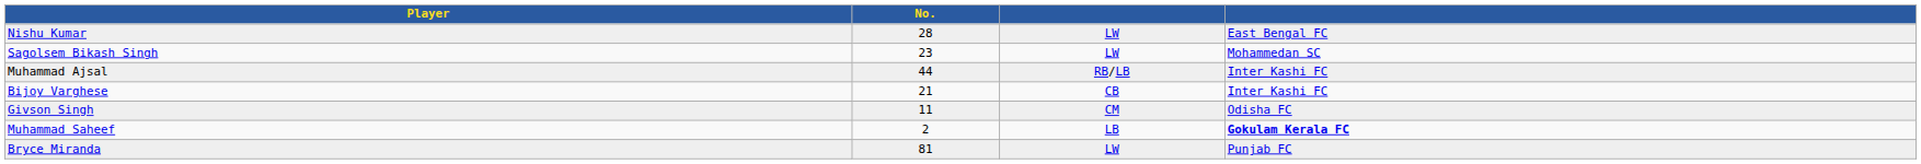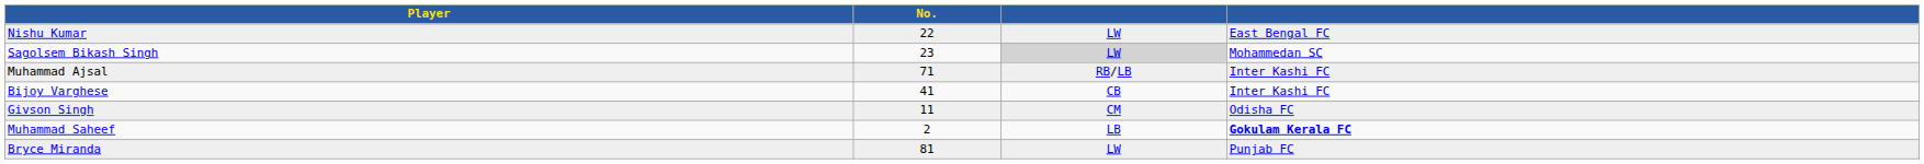Nishu Kumar | No.: 28 -> 22
Sagolsem Bikash Singh | column 3: no background -> lightgrey background
Muhammad Ajsal | No.: 44 -> 71
Bijoy Varghese | No.: 21 -> 41
